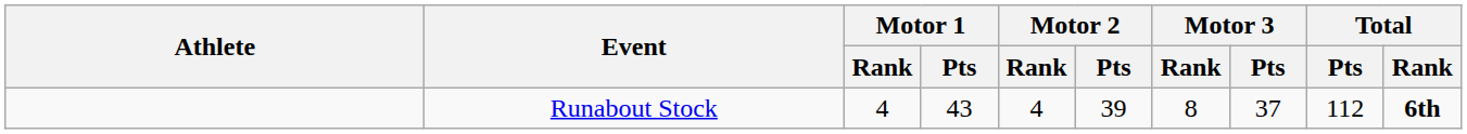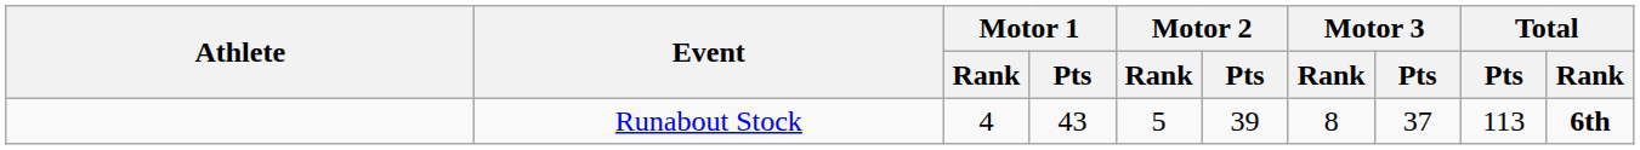Runabout Stock | Motor 2 / Rank: 4 -> 5
Runabout Stock | Total / Pts: 112 -> 113
